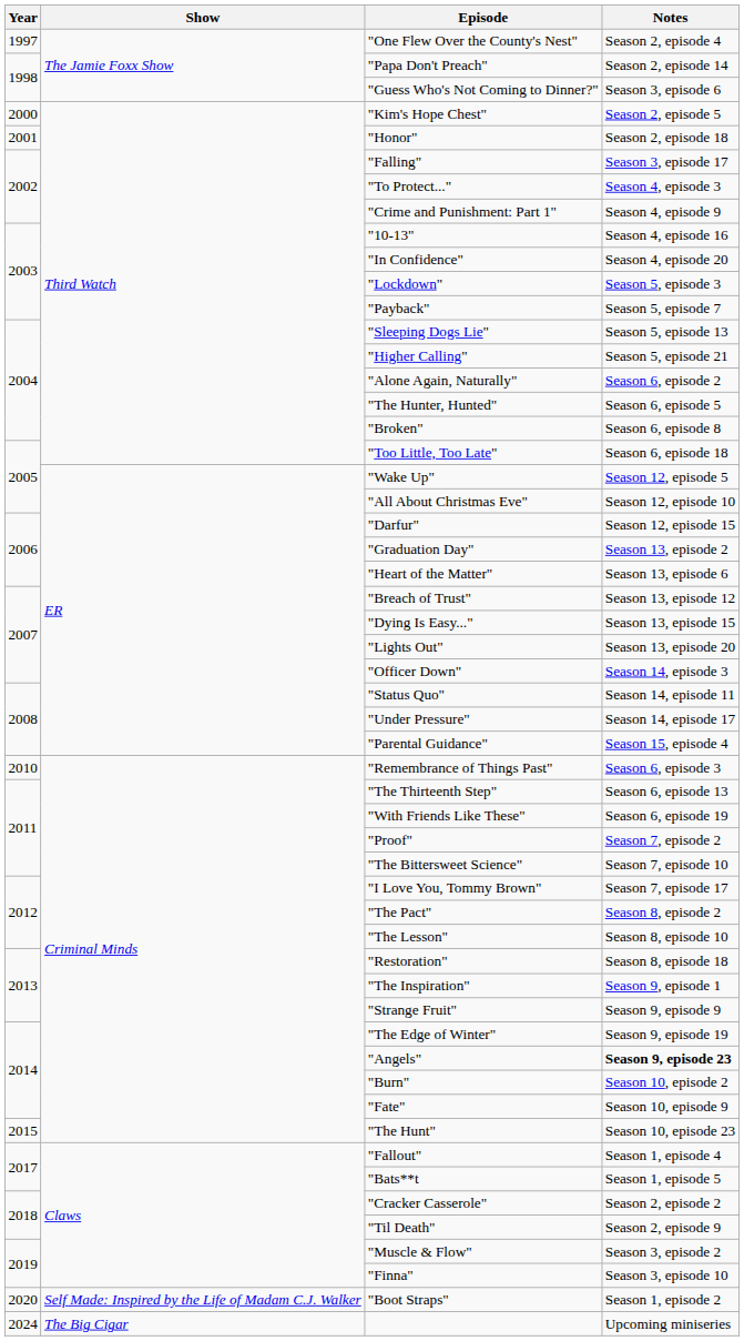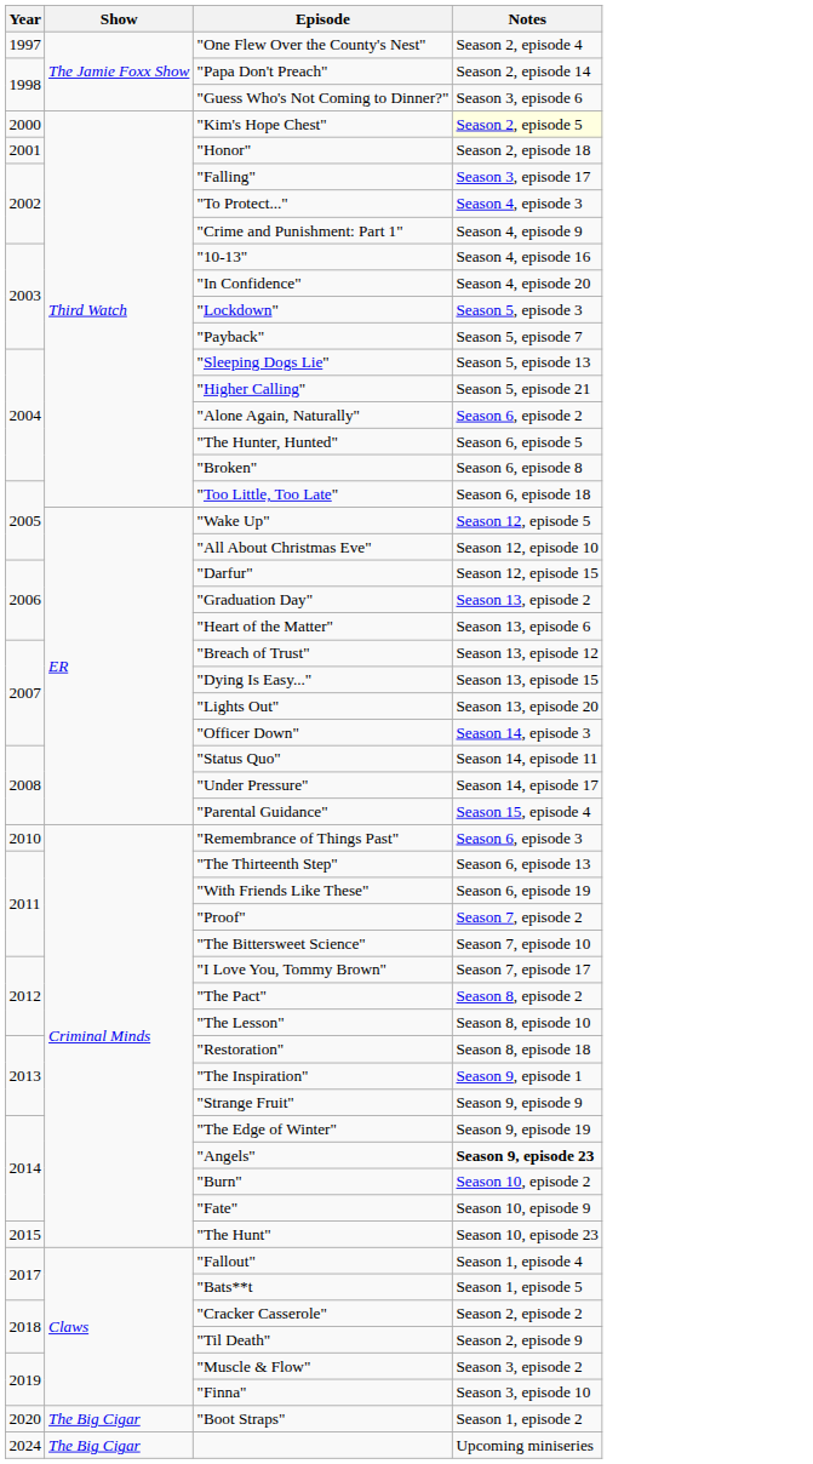"Kim's Hope Chest" | Notes: no background -> lightyellow background
"Boot Straps" | Show: Self Made: Inspired by the Life of Madam C.J. Walker -> The Big Cigar
